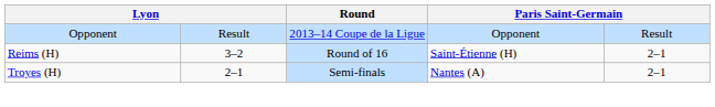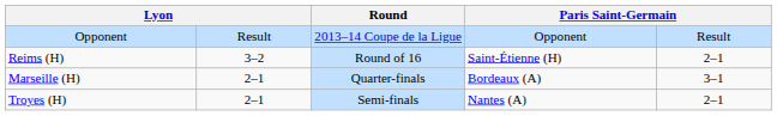+ row: Marseille (H) | 2–1 | Quarter-finals | Bordeaux (A) | 3–1
